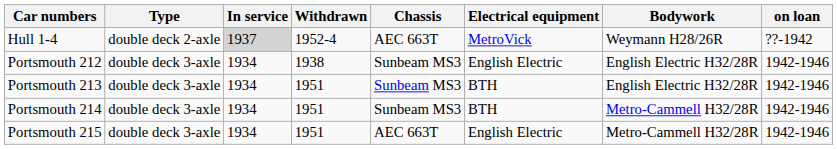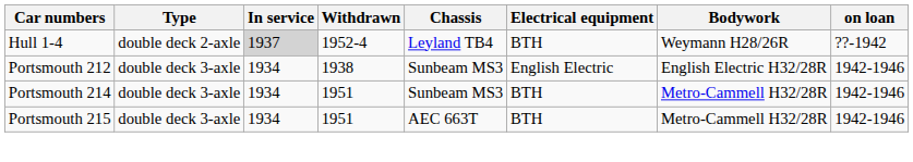Hull 1-4 | Chassis: AEC 663T -> Leyland TB4
Hull 1-4 | Electrical equipment: MetroVick -> BTH
- row: Portsmouth 213 | double deck 3-axle | 1934 | 1951 | Sunbeam MS3 | BTH | English Electric H32/28R | 1942-1946
Portsmouth 215 | Electrical equipment: English Electric -> BTH
